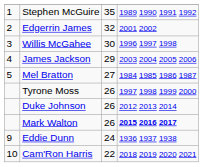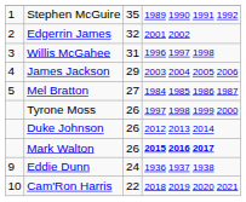Willis McGahee | column 3: 30 -> 31
